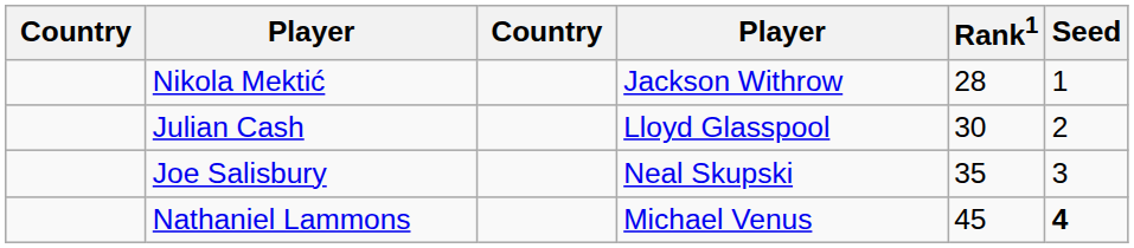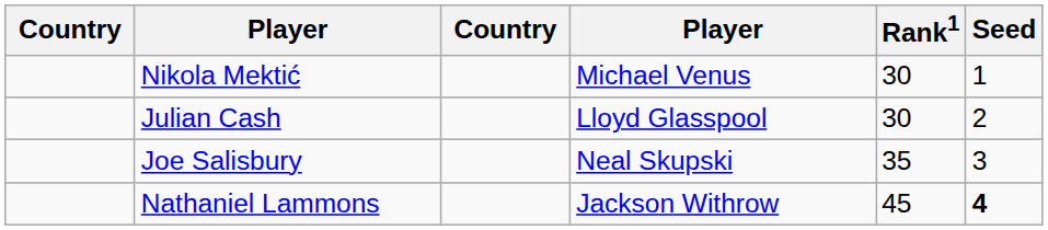Nikola Mektić | column 4: Jackson Withrow -> Michael Venus
Nikola Mektić | Rank1: 28 -> 30
Nathaniel Lammons | column 4: Michael Venus -> Jackson Withrow
